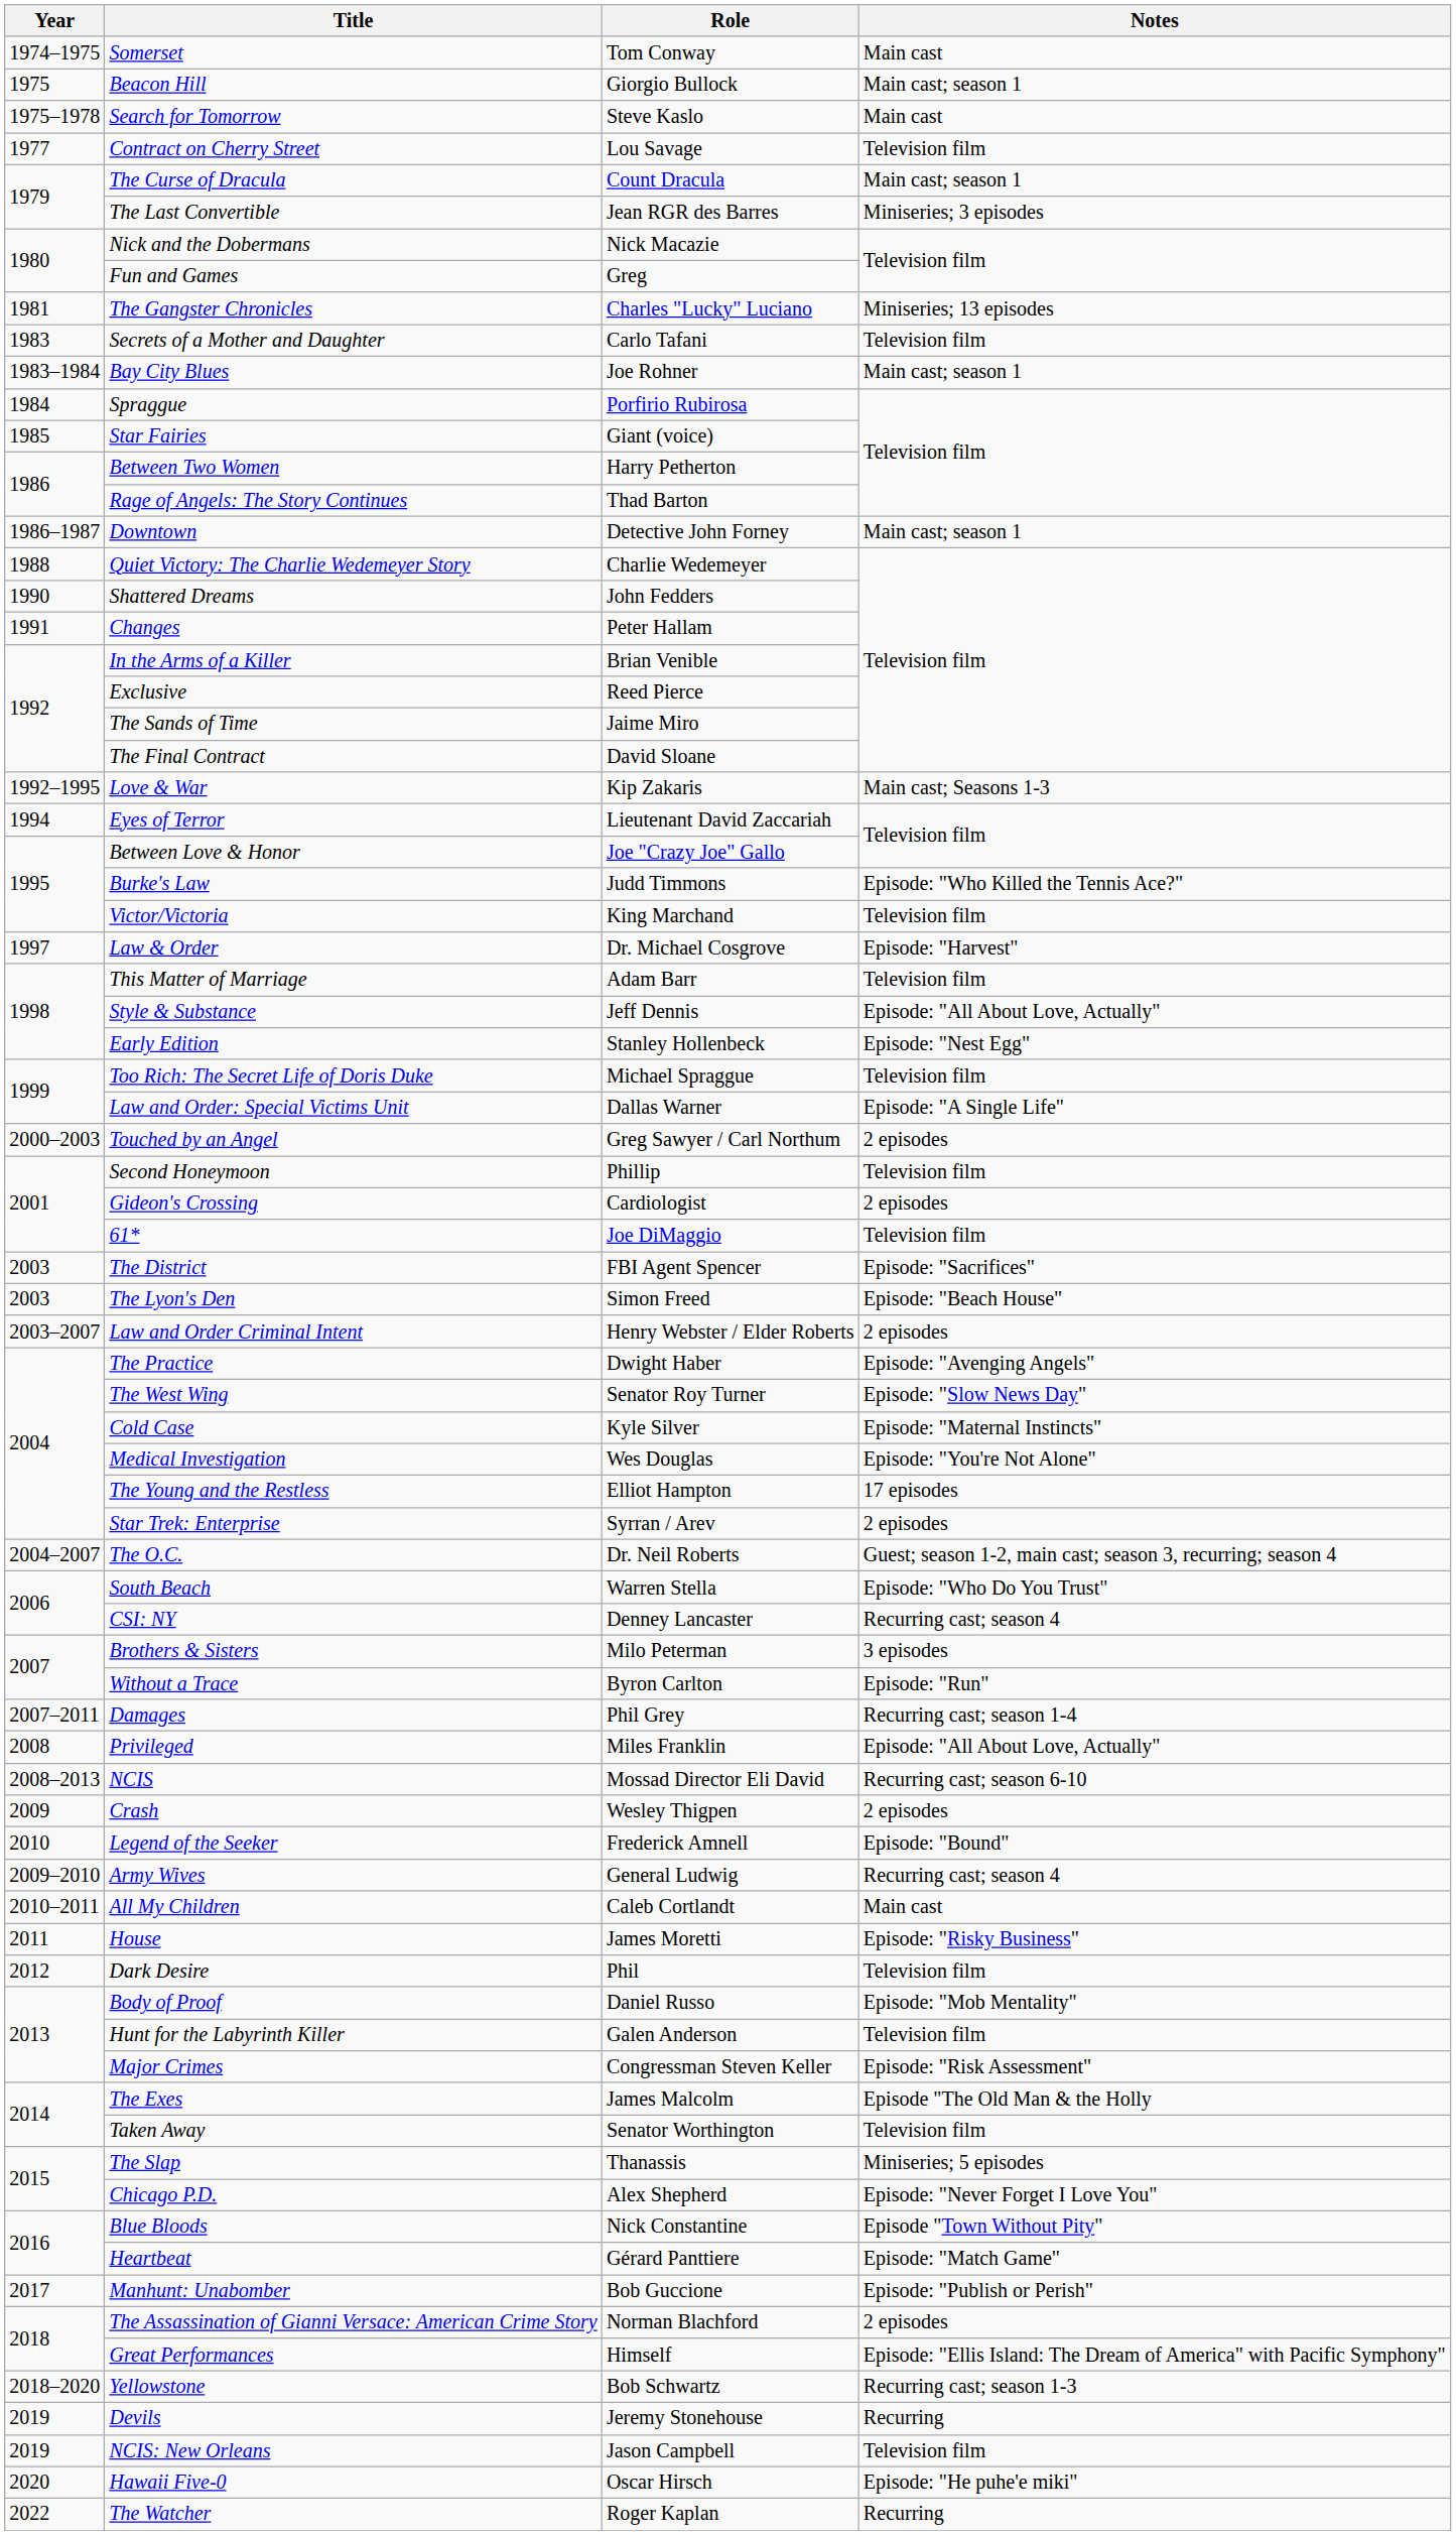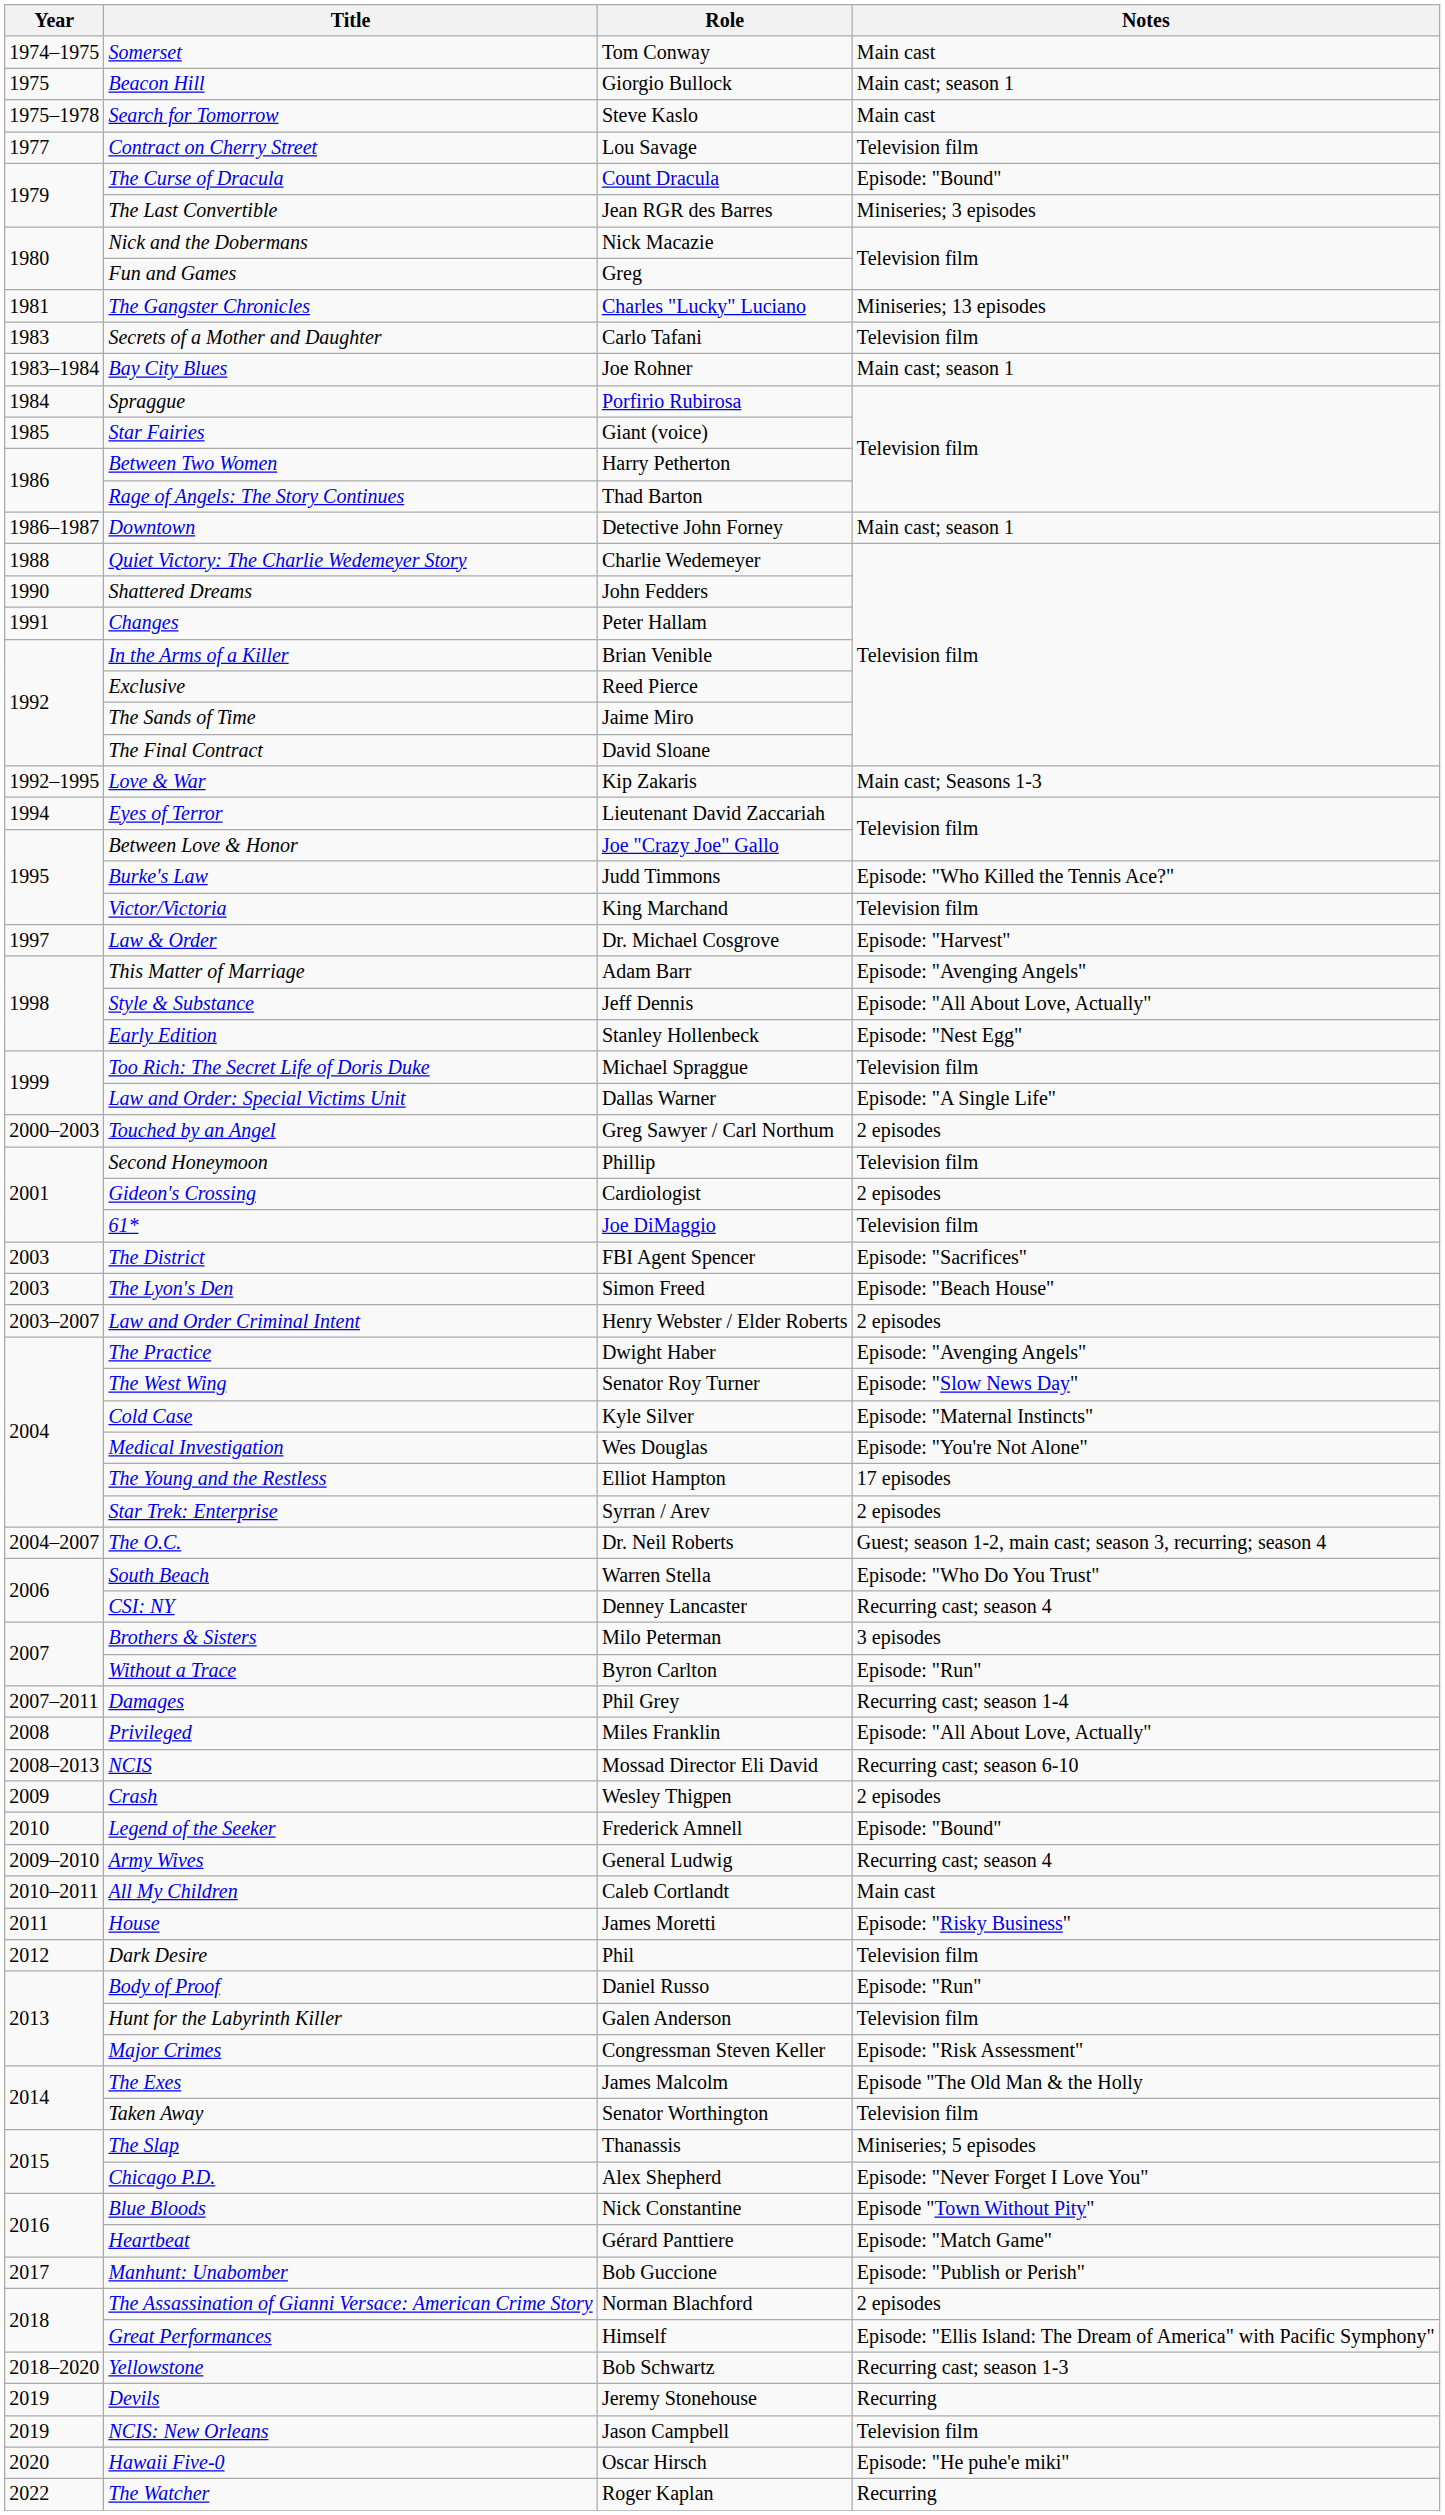The Curse of Dracula | Notes: Main cast; season 1 -> Episode: "Bound"
This Matter of Marriage | Notes: Television film -> Episode: "Avenging Angels"
Body of Proof | Notes: Episode: "Mob Mentality" -> Episode: "Run"
